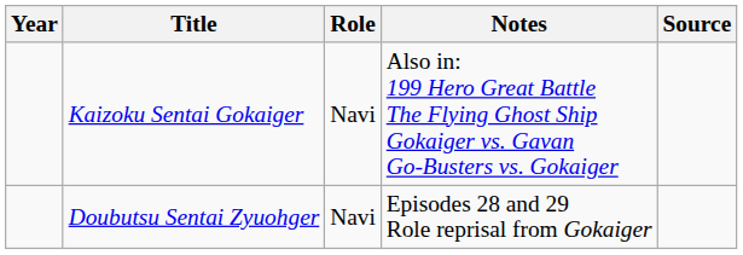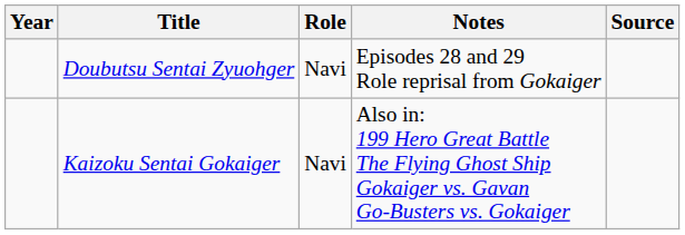rows swapped: Kaizoku Sentai Gokaiger <-> Doubutsu Sentai Zyuohger
